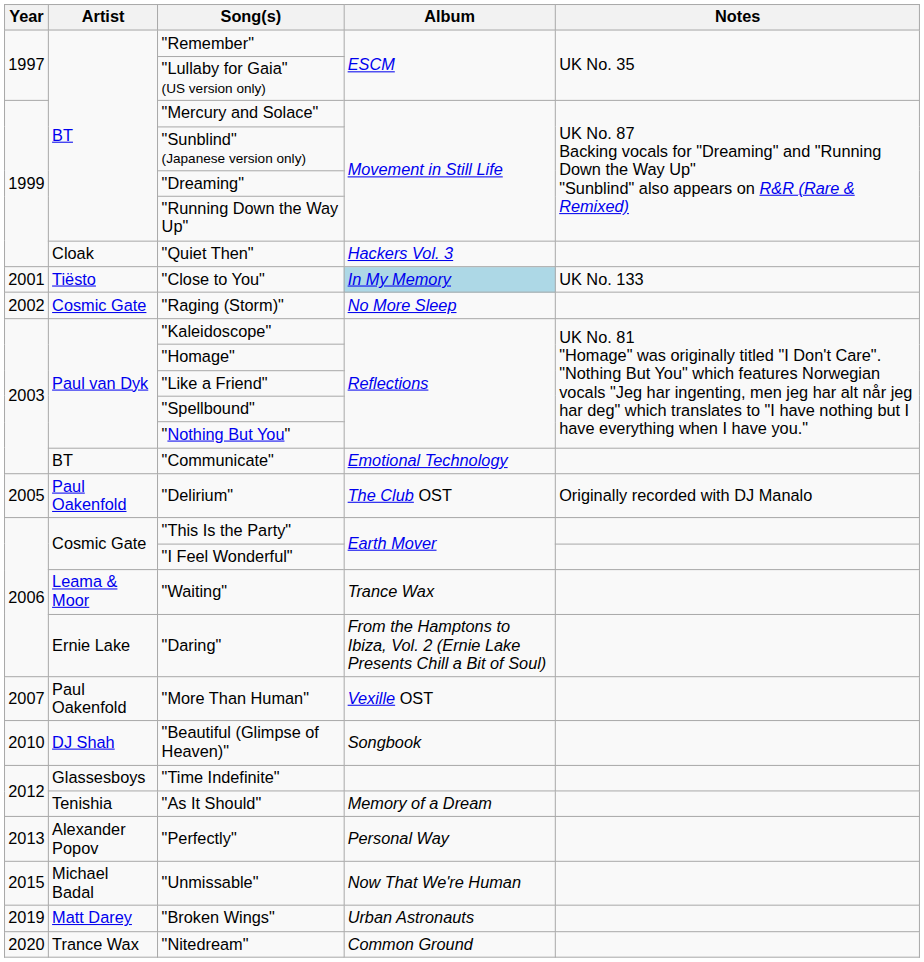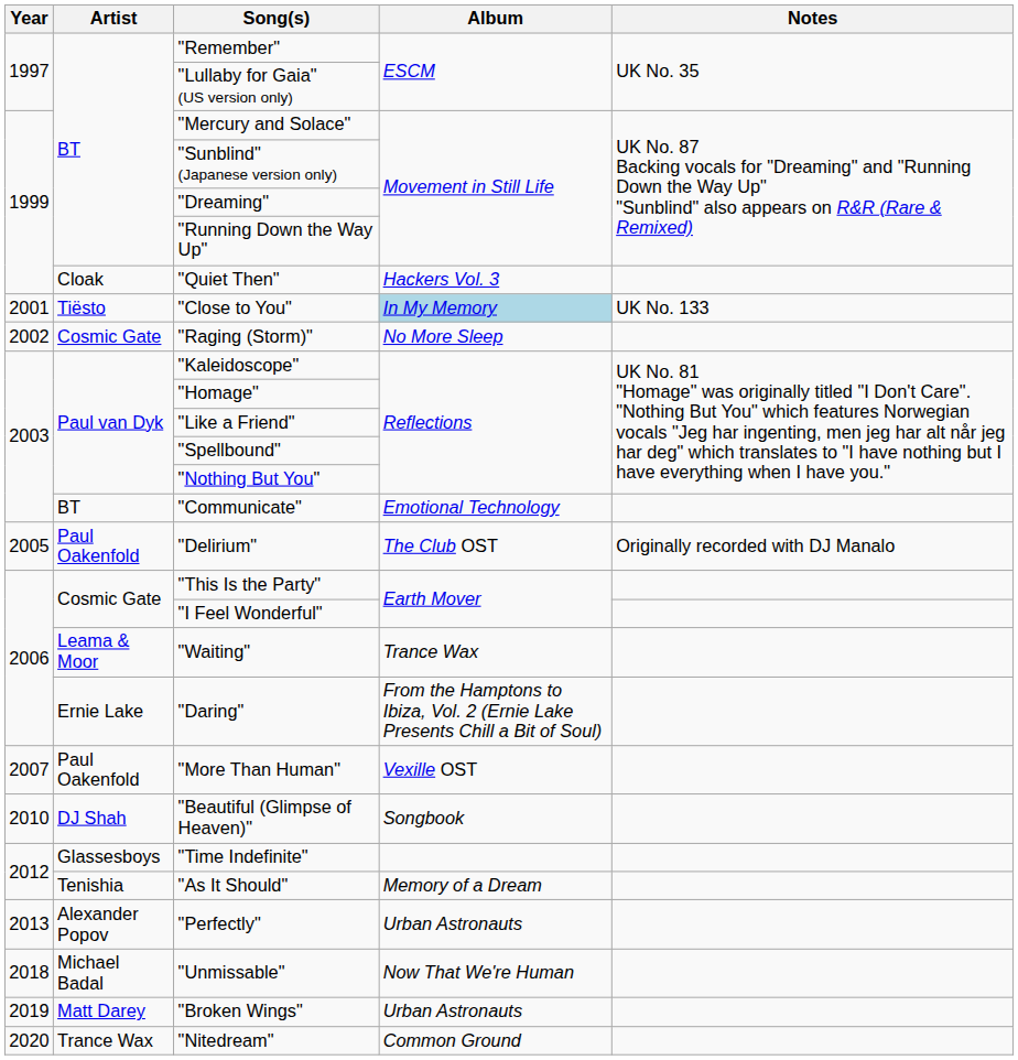"Perfectly" | Album: Personal Way -> Urban Astronauts
"Unmissable" | Year: 2015 -> 2018
